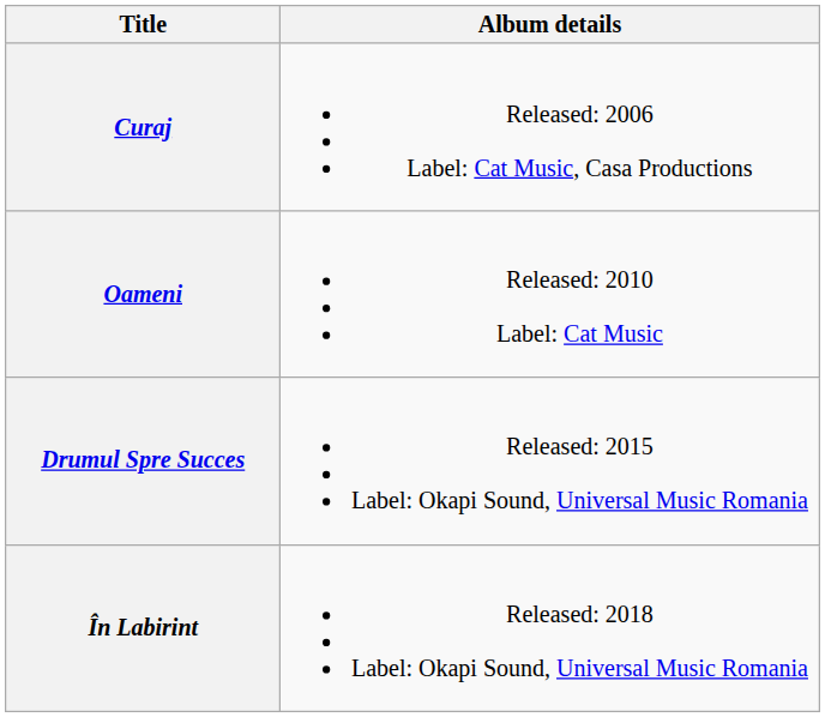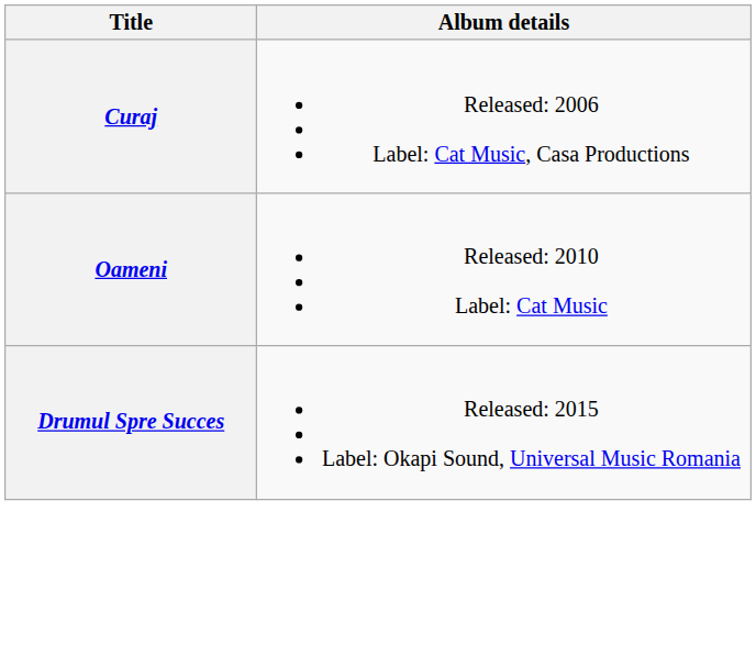- row: În Labirint | Released: 2018 Label: Okapi Sound, Universal Music Romania
